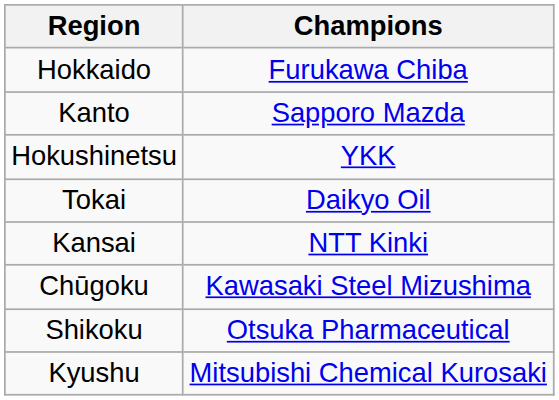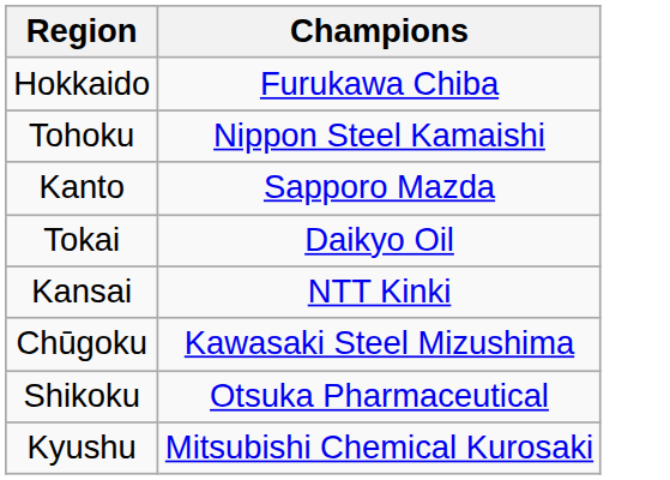+ row: Tohoku | Nippon Steel Kamaishi
- row: Hokushinetsu | YKK
